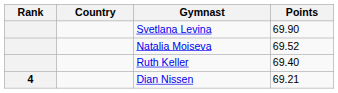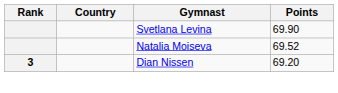- row: Ruth Keller | 69.40
Dian Nissen | Rank: 4 -> 3
Dian Nissen | Points: 69.21 -> 69.20
